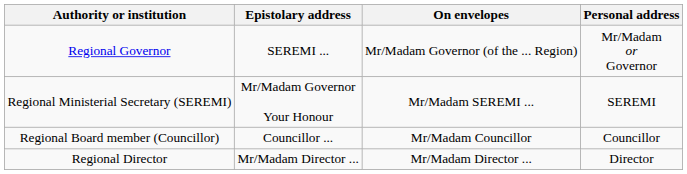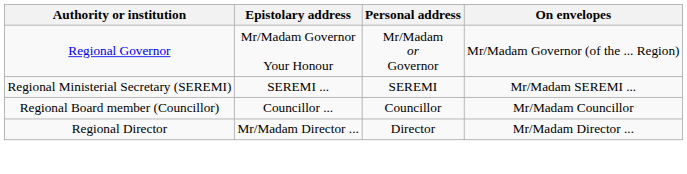columns swapped: Personal address <-> On envelopes
Regional Governor | Epistolary address: SEREMI ... -> Mr/Madam Governor Your Honour
Regional Ministerial Secretary (SEREMI) | Epistolary address: Mr/Madam Governor Your Honour -> SEREMI ...
